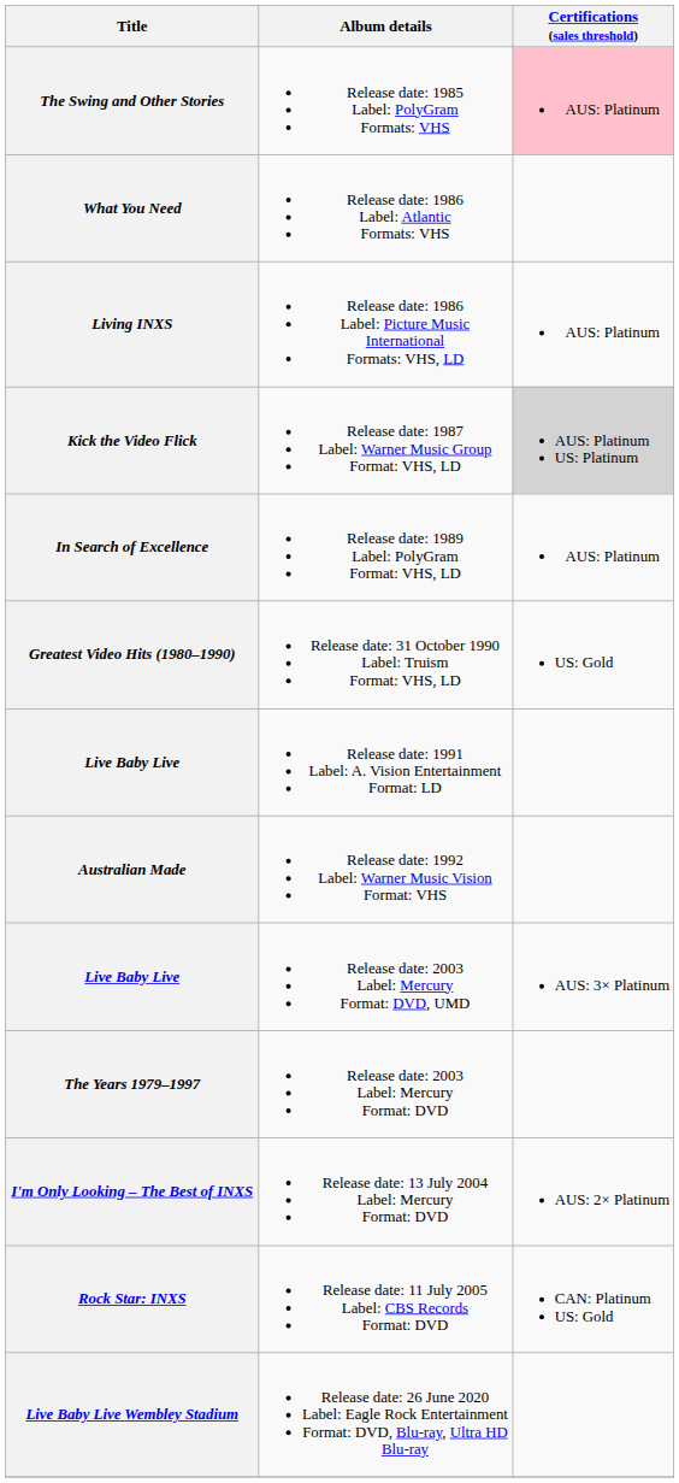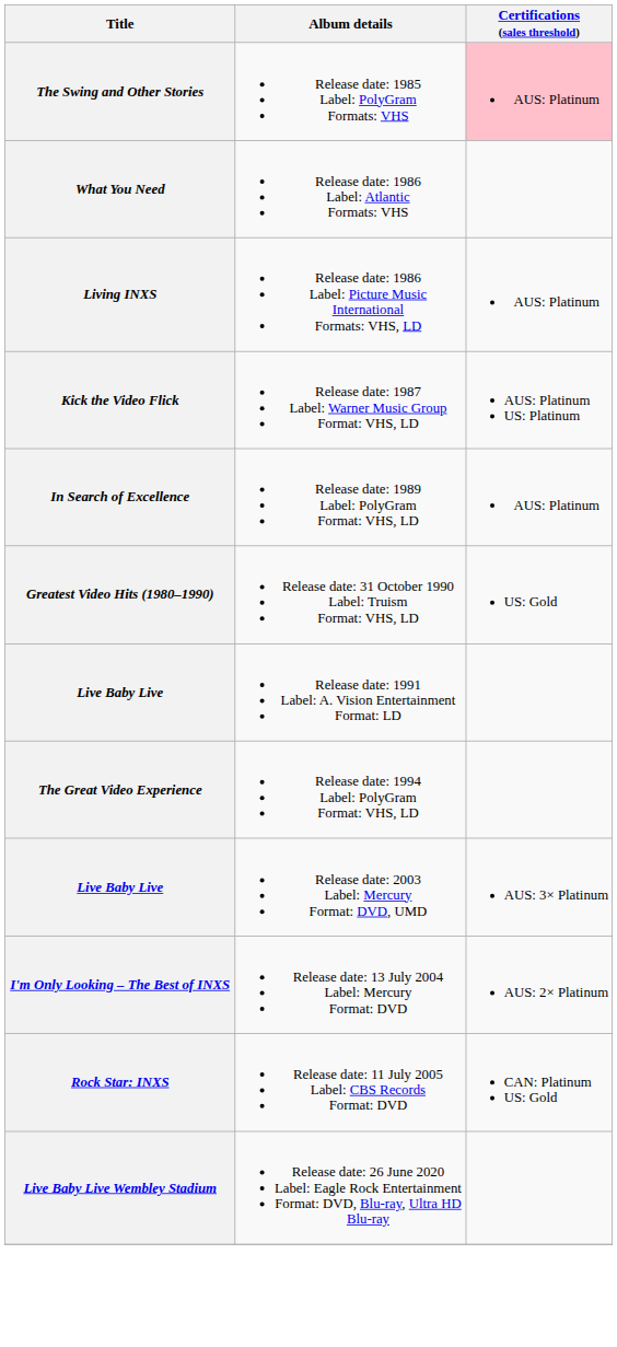Kick the Video Flick | Certifications (sales threshold): lightgrey background -> no background
- row: Australian Made | Release date: 1992 Label: Warner Music Vision Format: VHS
+ row: The Great Video Experience | Release date: 1994 Label: PolyGram Format: VHS, LD
- row: The Years 1979–1997 | Release date: 2003 Label: Mercury Format: DVD
